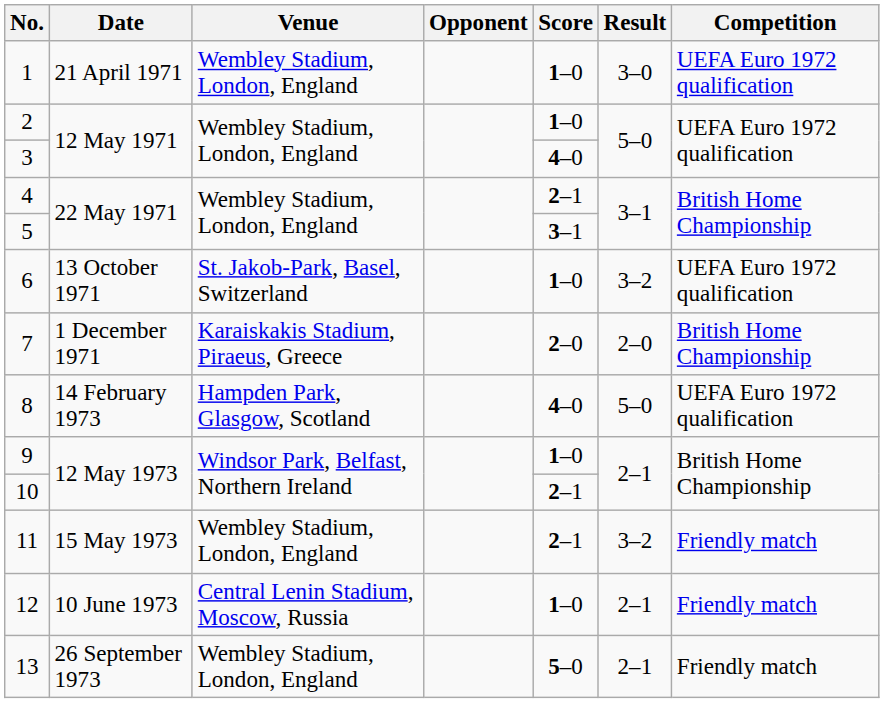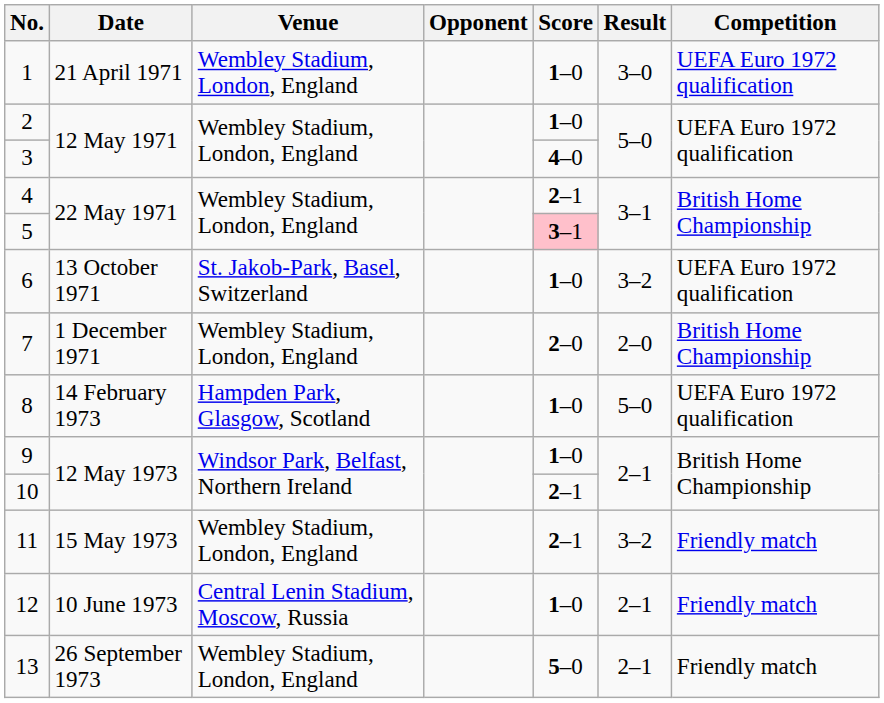5 | Score: no background -> pink background
7 | Venue: Karaiskakis Stadium, Piraeus, Greece -> Wembley Stadium, London, England
8 | Score: 4–0 -> 1–0
